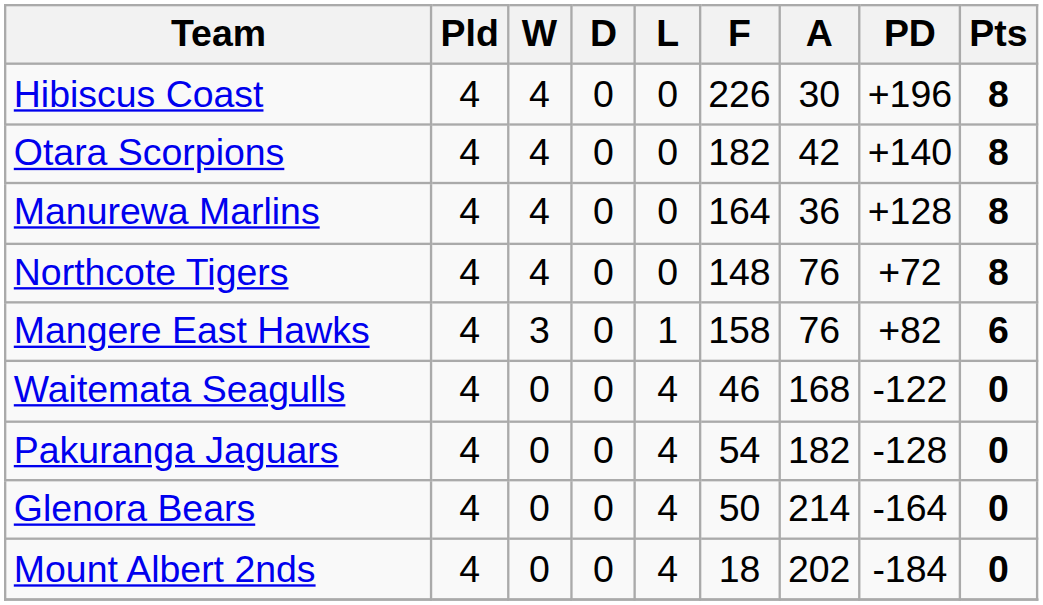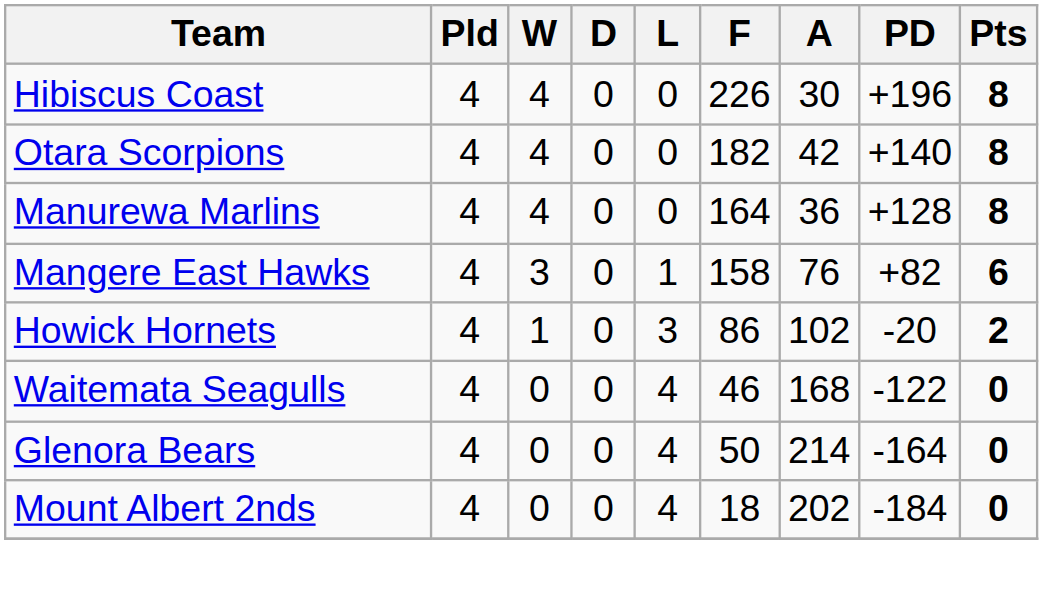- row: Northcote Tigers | 4 | 4 | 0 | 0 | 148 | 76 | +72 | 8
+ row: Howick Hornets | 4 | 1 | 0 | 3 | 86 | 102 | -20 | 2
- row: Pakuranga Jaguars | 4 | 0 | 0 | 4 | 54 | 182 | -128 | 0
